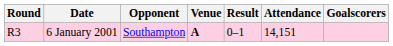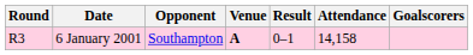6 January 2001 | Attendance: 14,151 -> 14,158
